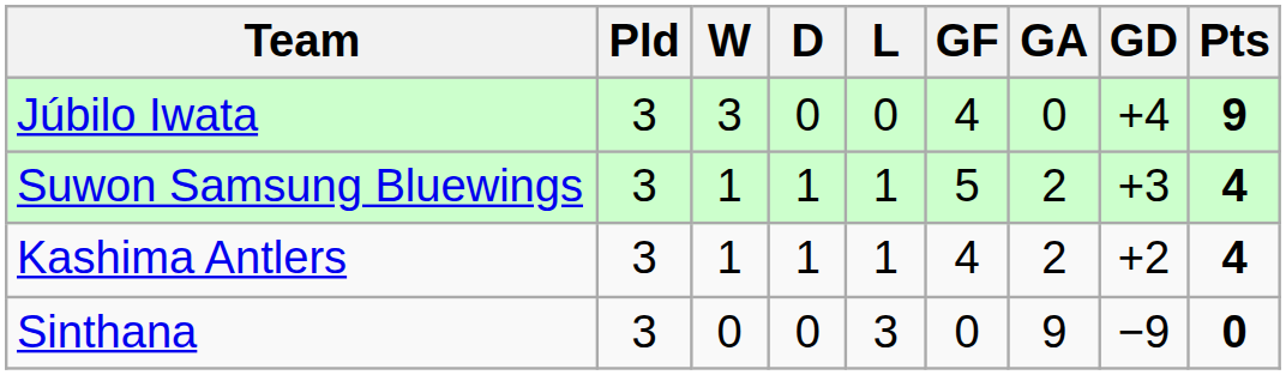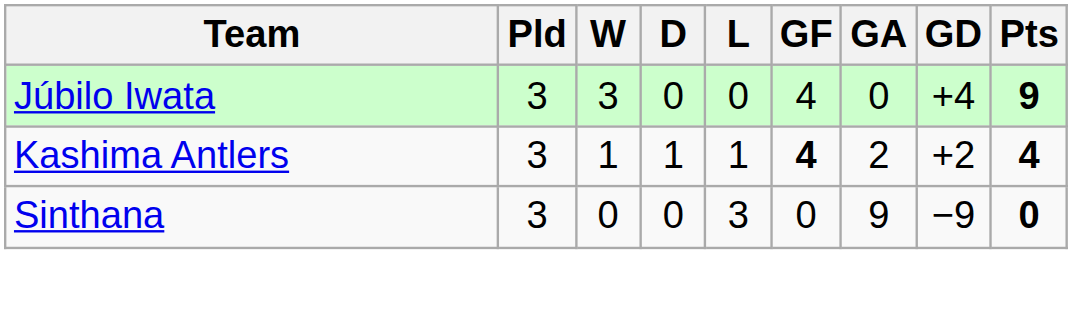- row: Suwon Samsung Bluewings | 3 | 1 | 1 | 1 | 5 | 2 | +3 | 4
Kashima Antlers | GF: normal -> bold
